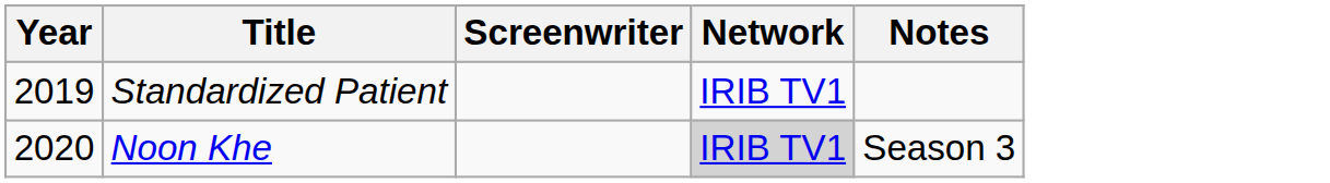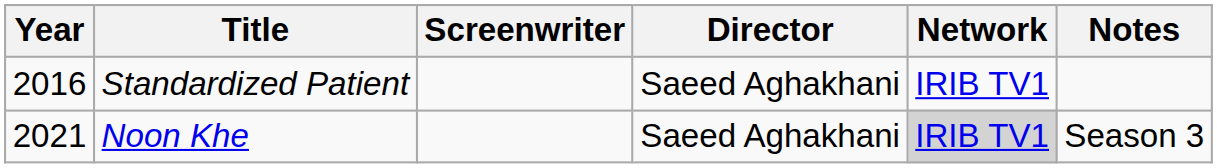+ column: Director | Saeed Aghakhani | Saeed Aghakhani
Standardized Patient | Year: 2019 -> 2016
Noon Khe | Year: 2020 -> 2021
